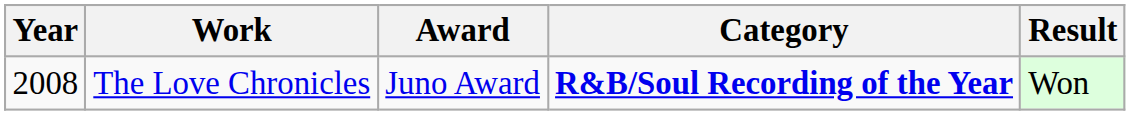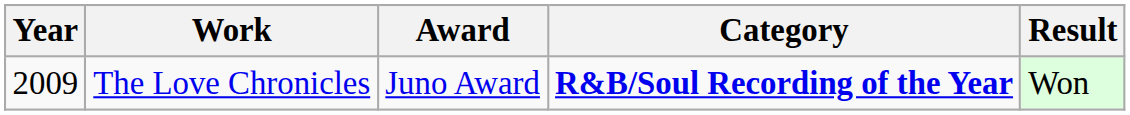The Love Chronicles | Year: 2008 -> 2009
